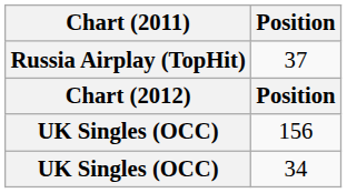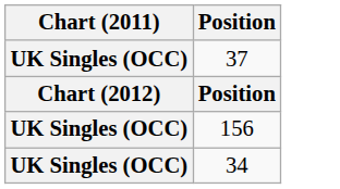37 | Chart (2011): Russia Airplay (TopHit) -> UK Singles (OCC)
